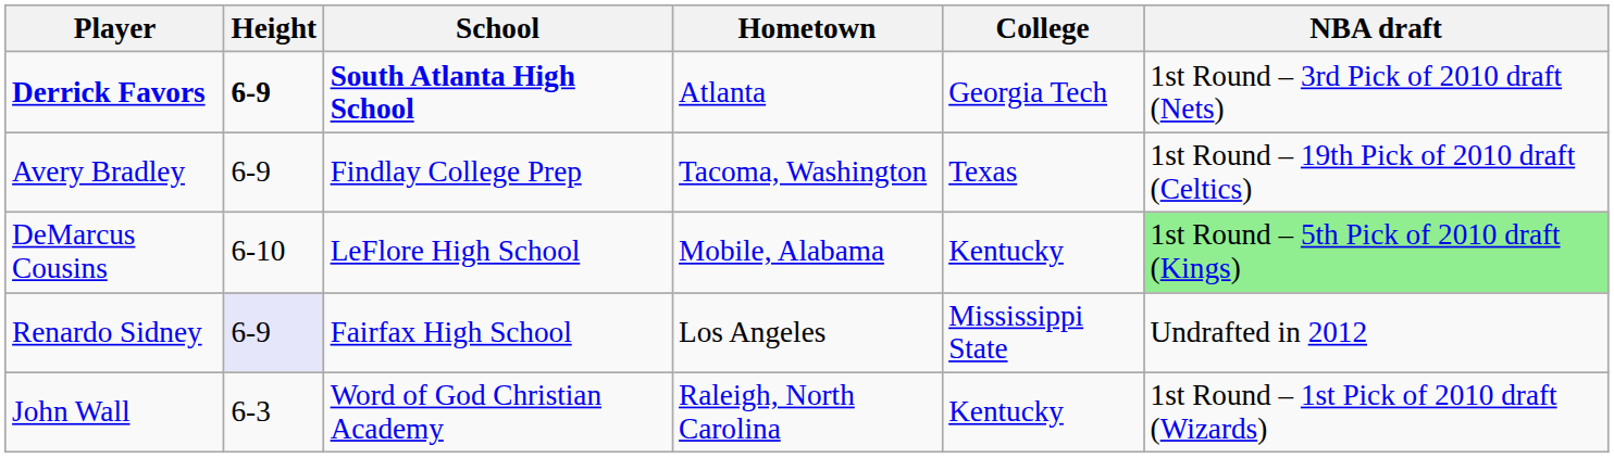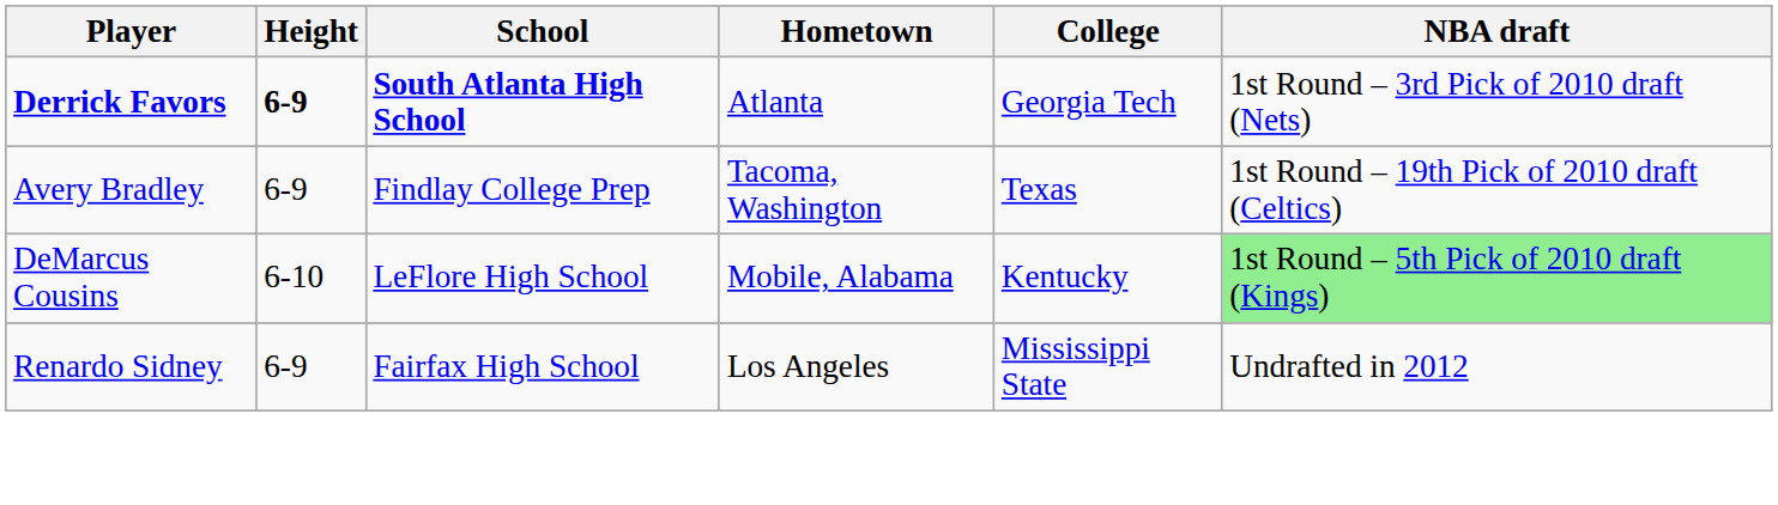Renardo Sidney | Height: lavender background -> no background
- row: John Wall | 6-3 | Word of God Christian Academy | Raleigh, North Carolina | Kentucky | 1st Round – 1st Pick of 2010 draft (Wizards)
